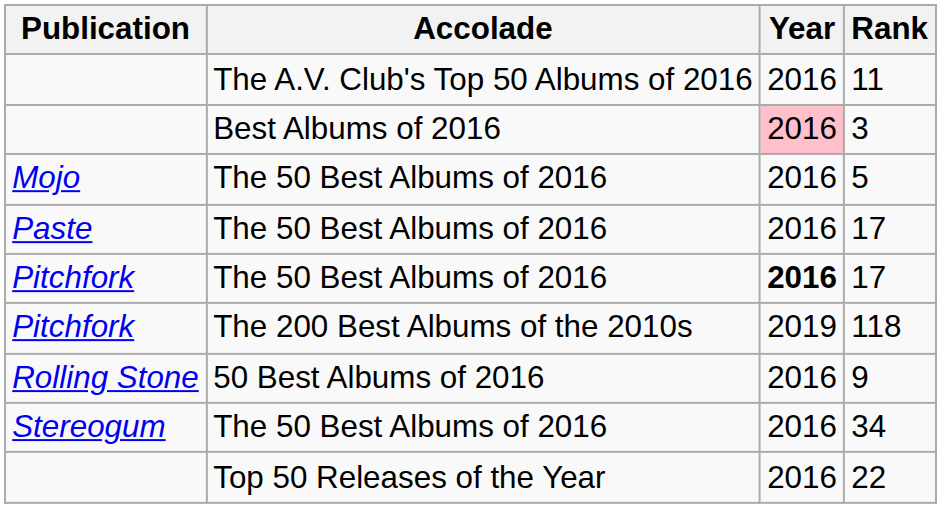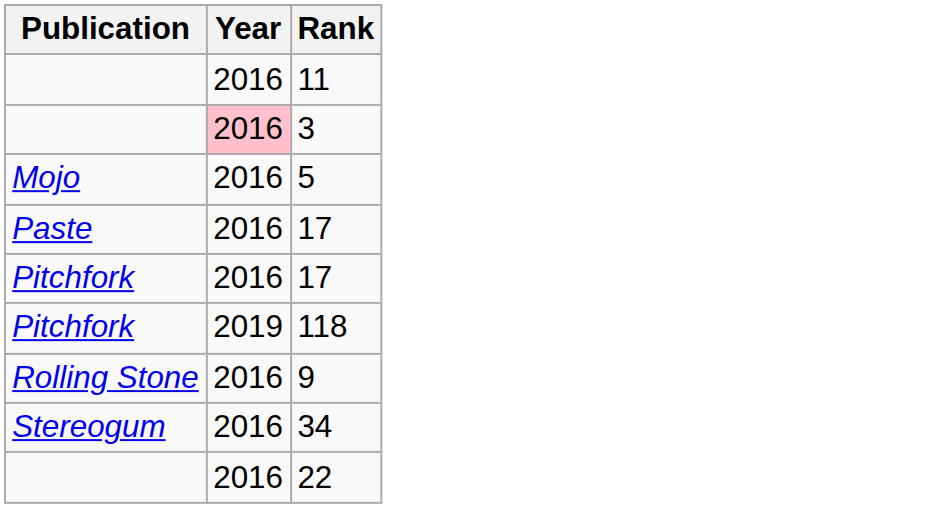- column: Accolade | The A.V. Club's Top 50 Albums of 2016 | Best Albums of 2016 | The 50 Best Albums of 2016 | The 50 Best Albums of 2016 | The 50 Best Albums of 2016 | The 200 Best Albums of the 2010s | 50 Best Albums of 2016 | The 50 Best Albums of 2016 | Top 50 Releases of the Year
Pitchfork / 17 | Year: bold -> normal
